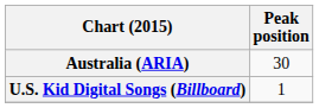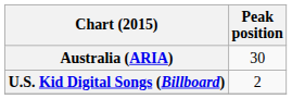U.S. Kid Digital Songs (Billboard) | Peak position: 1 -> 2
